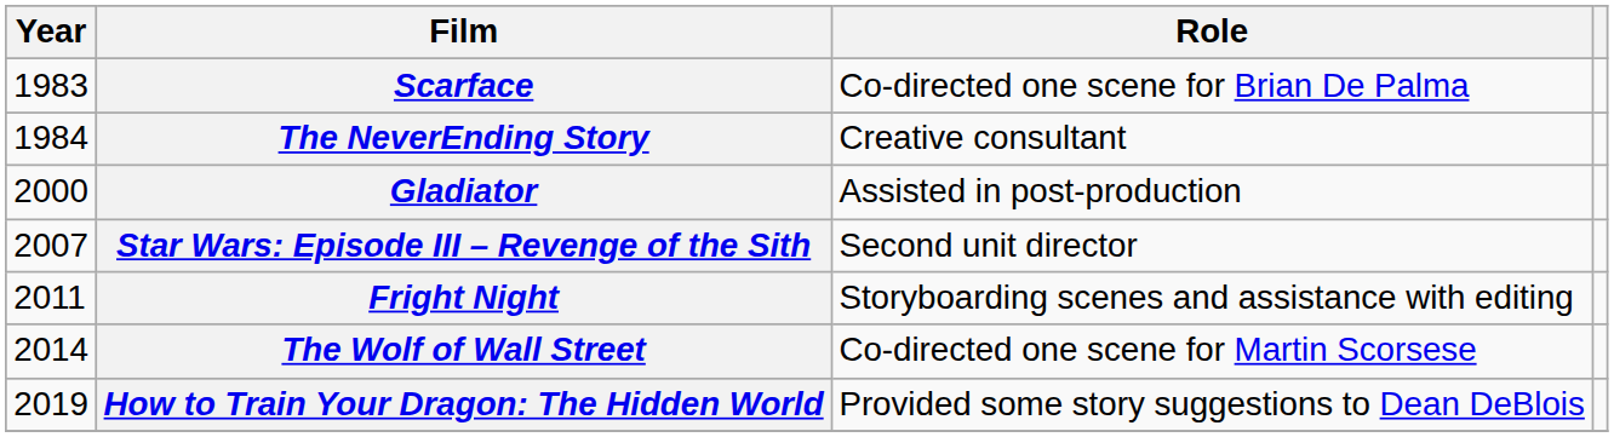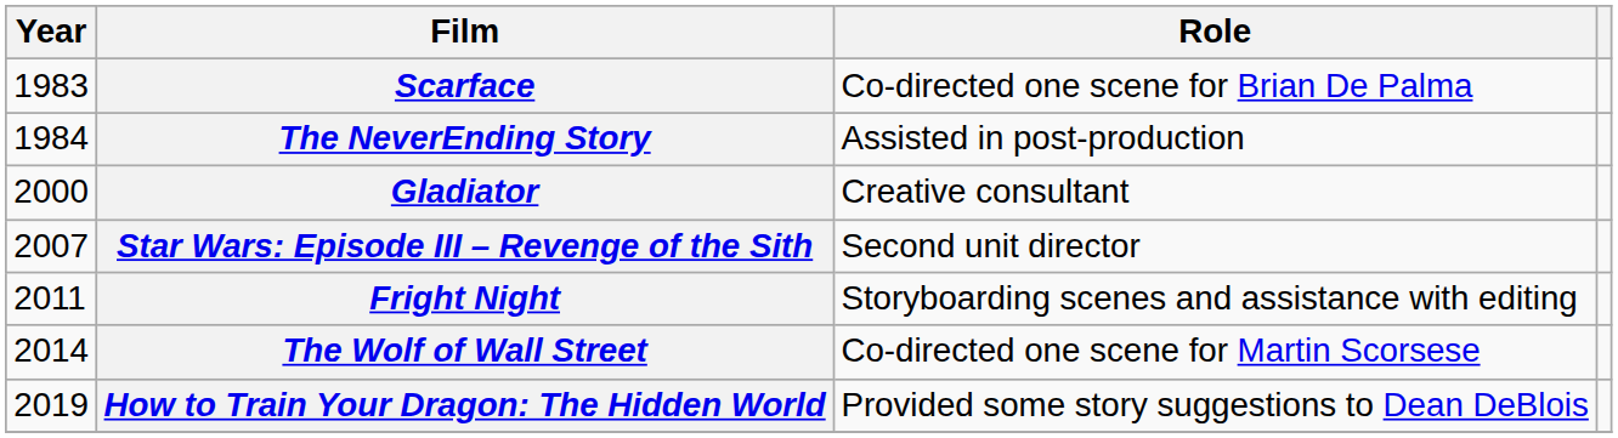The NeverEnding Story | Role: Creative consultant -> Assisted in post-production
Gladiator | Role: Assisted in post-production -> Creative consultant
